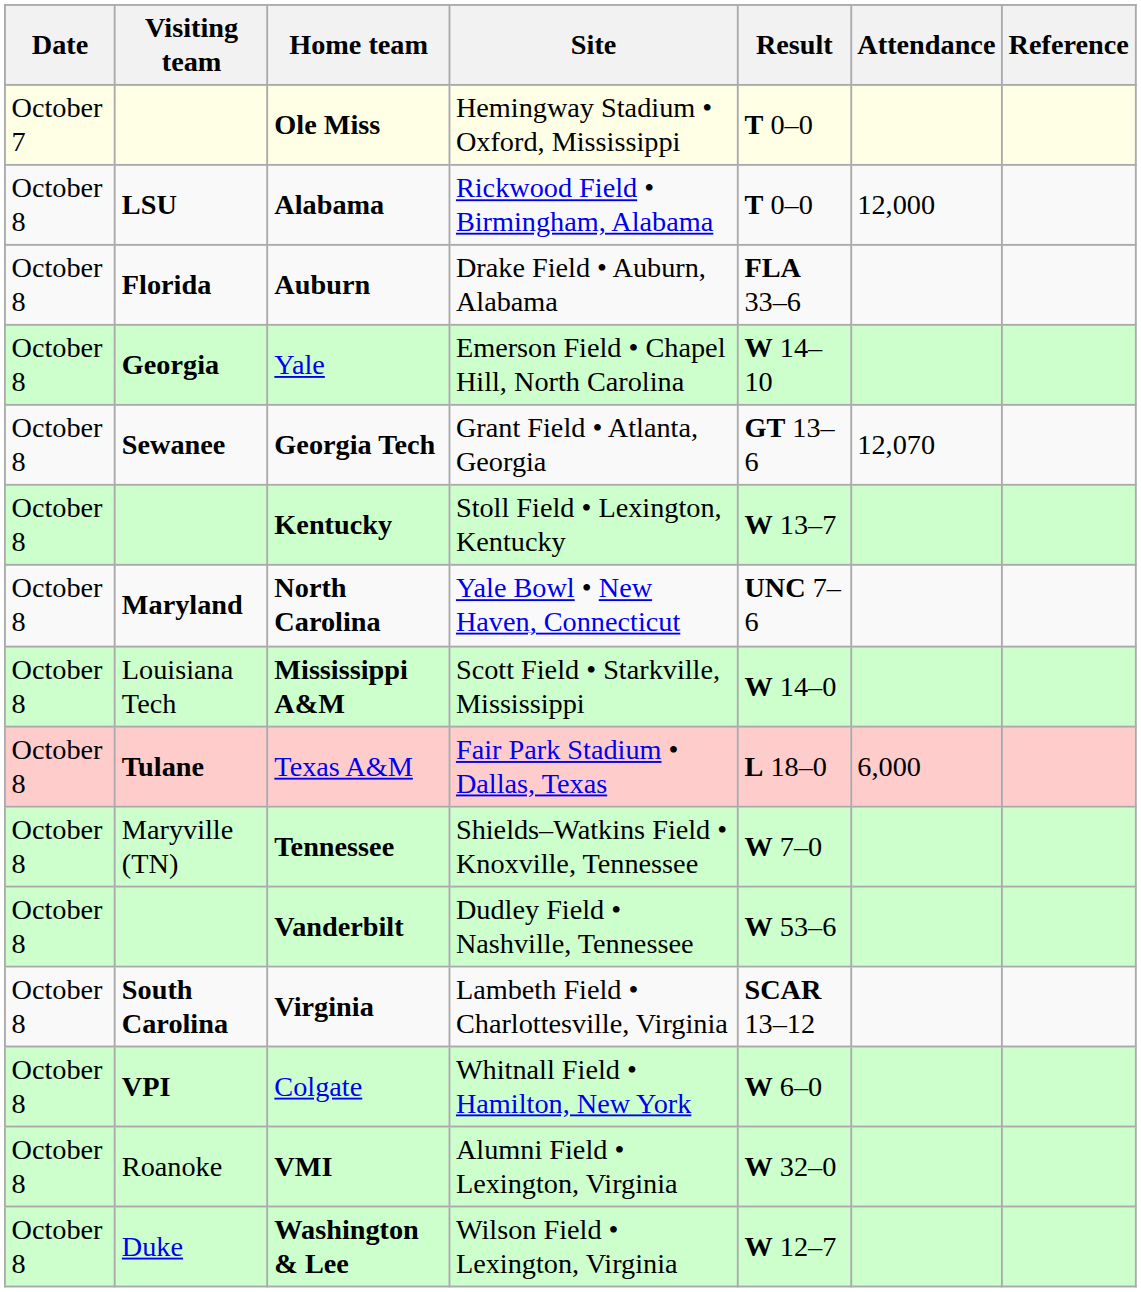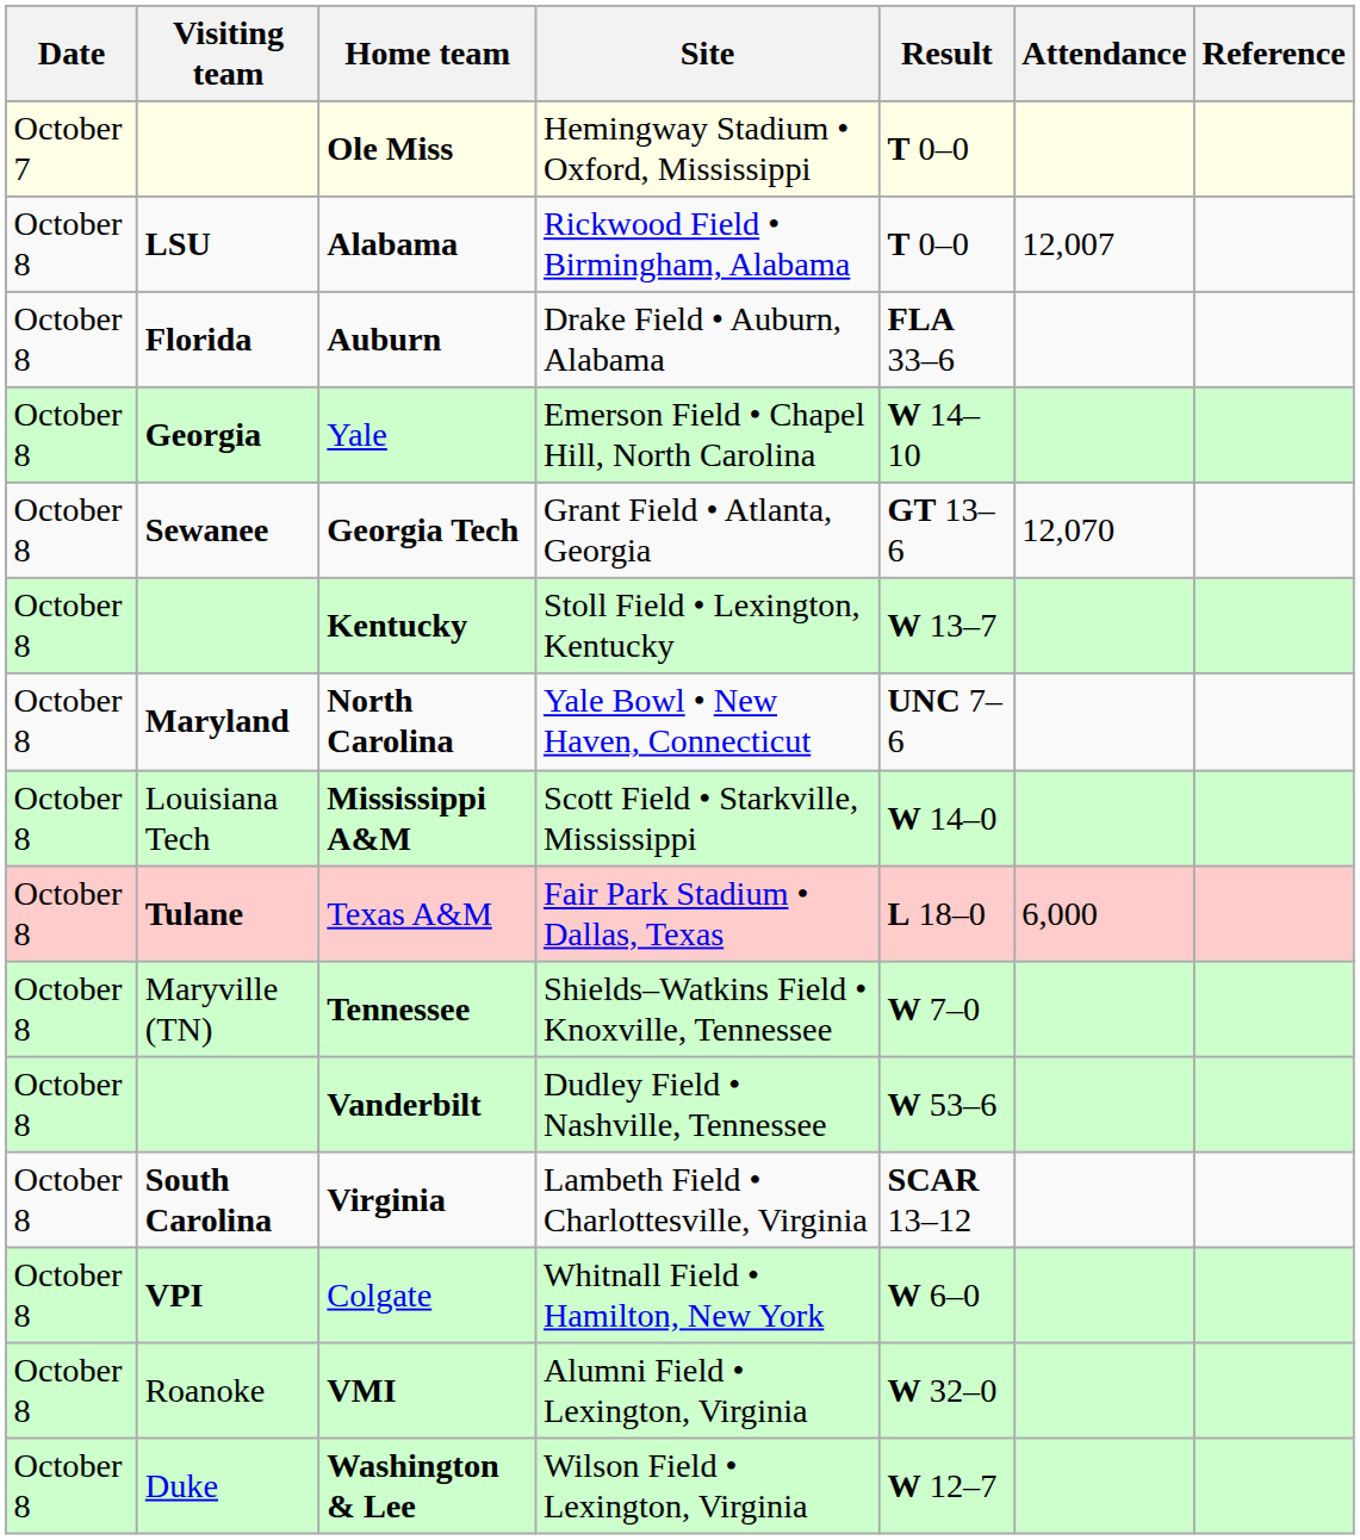Alabama | Attendance: 12,000 -> 12,007
